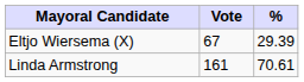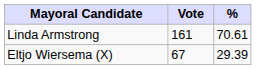rows swapped: Linda Armstrong <-> Eltjo Wiersema (X)
